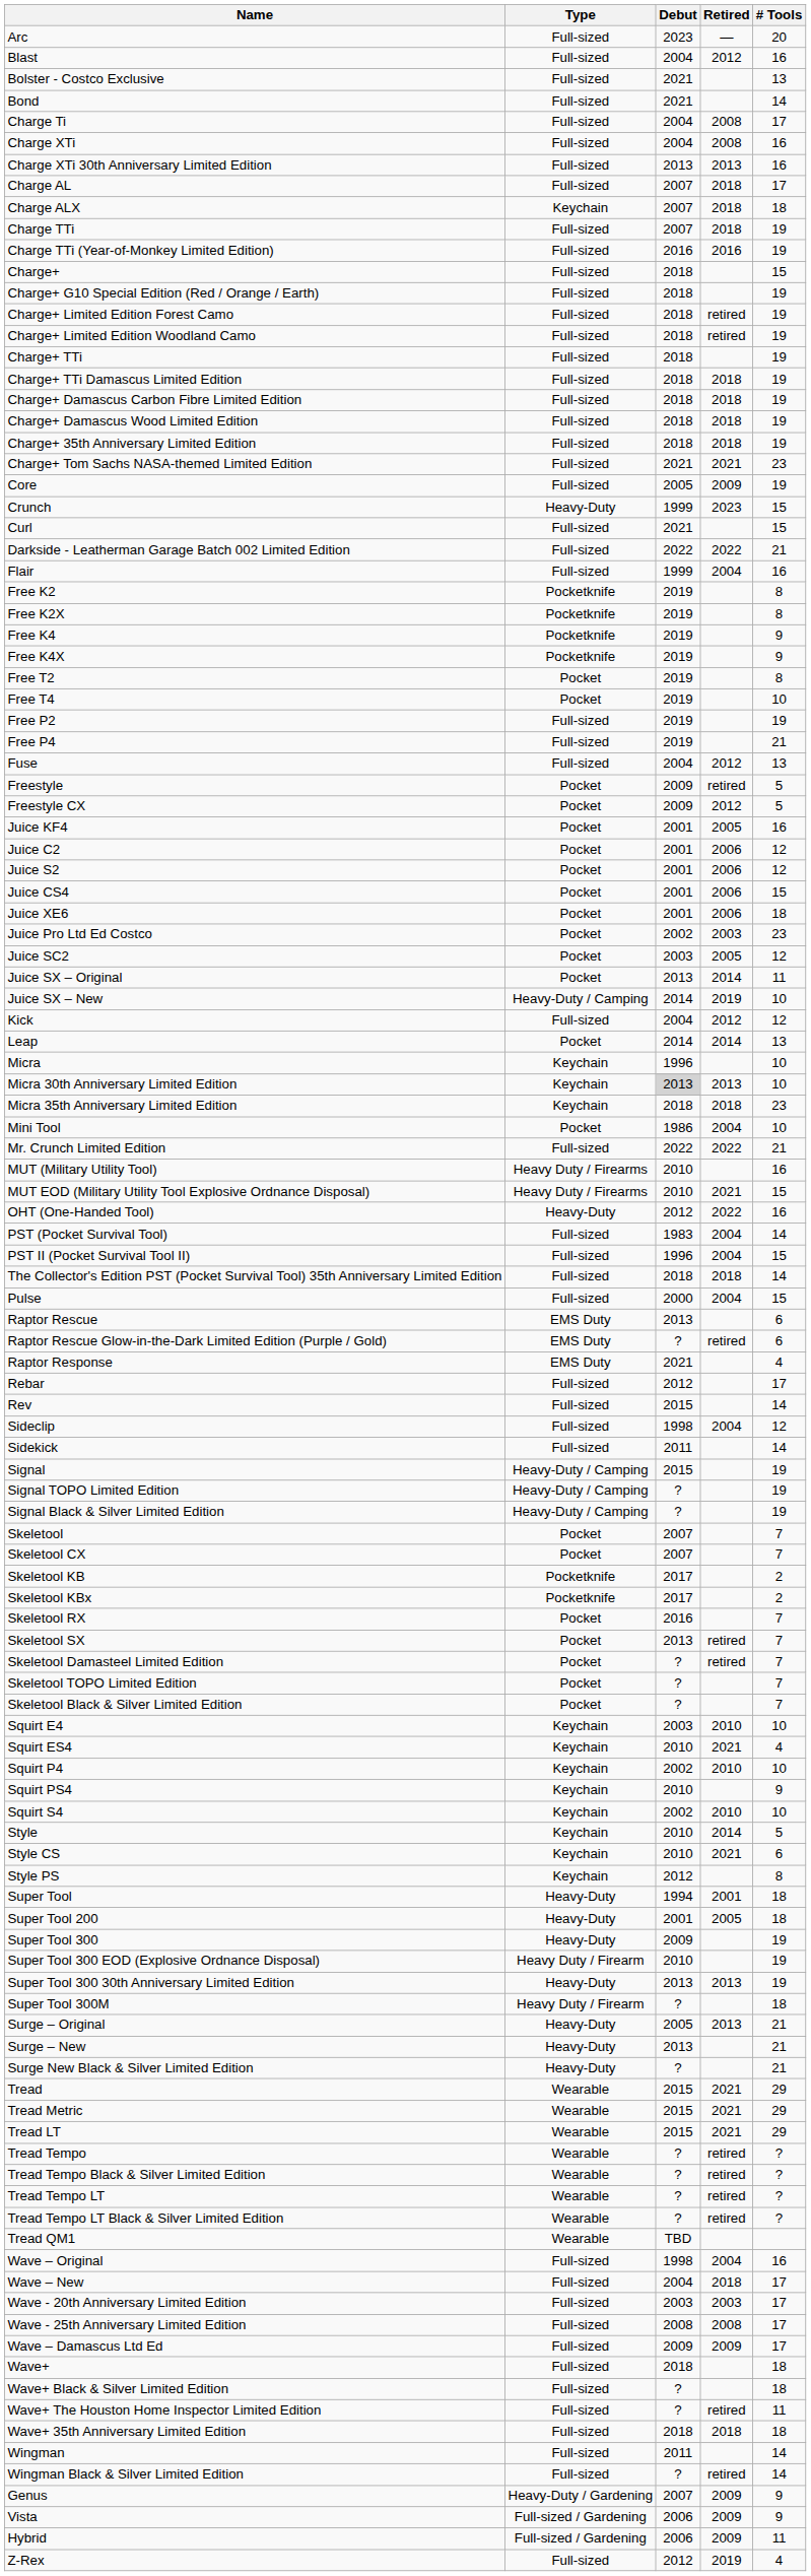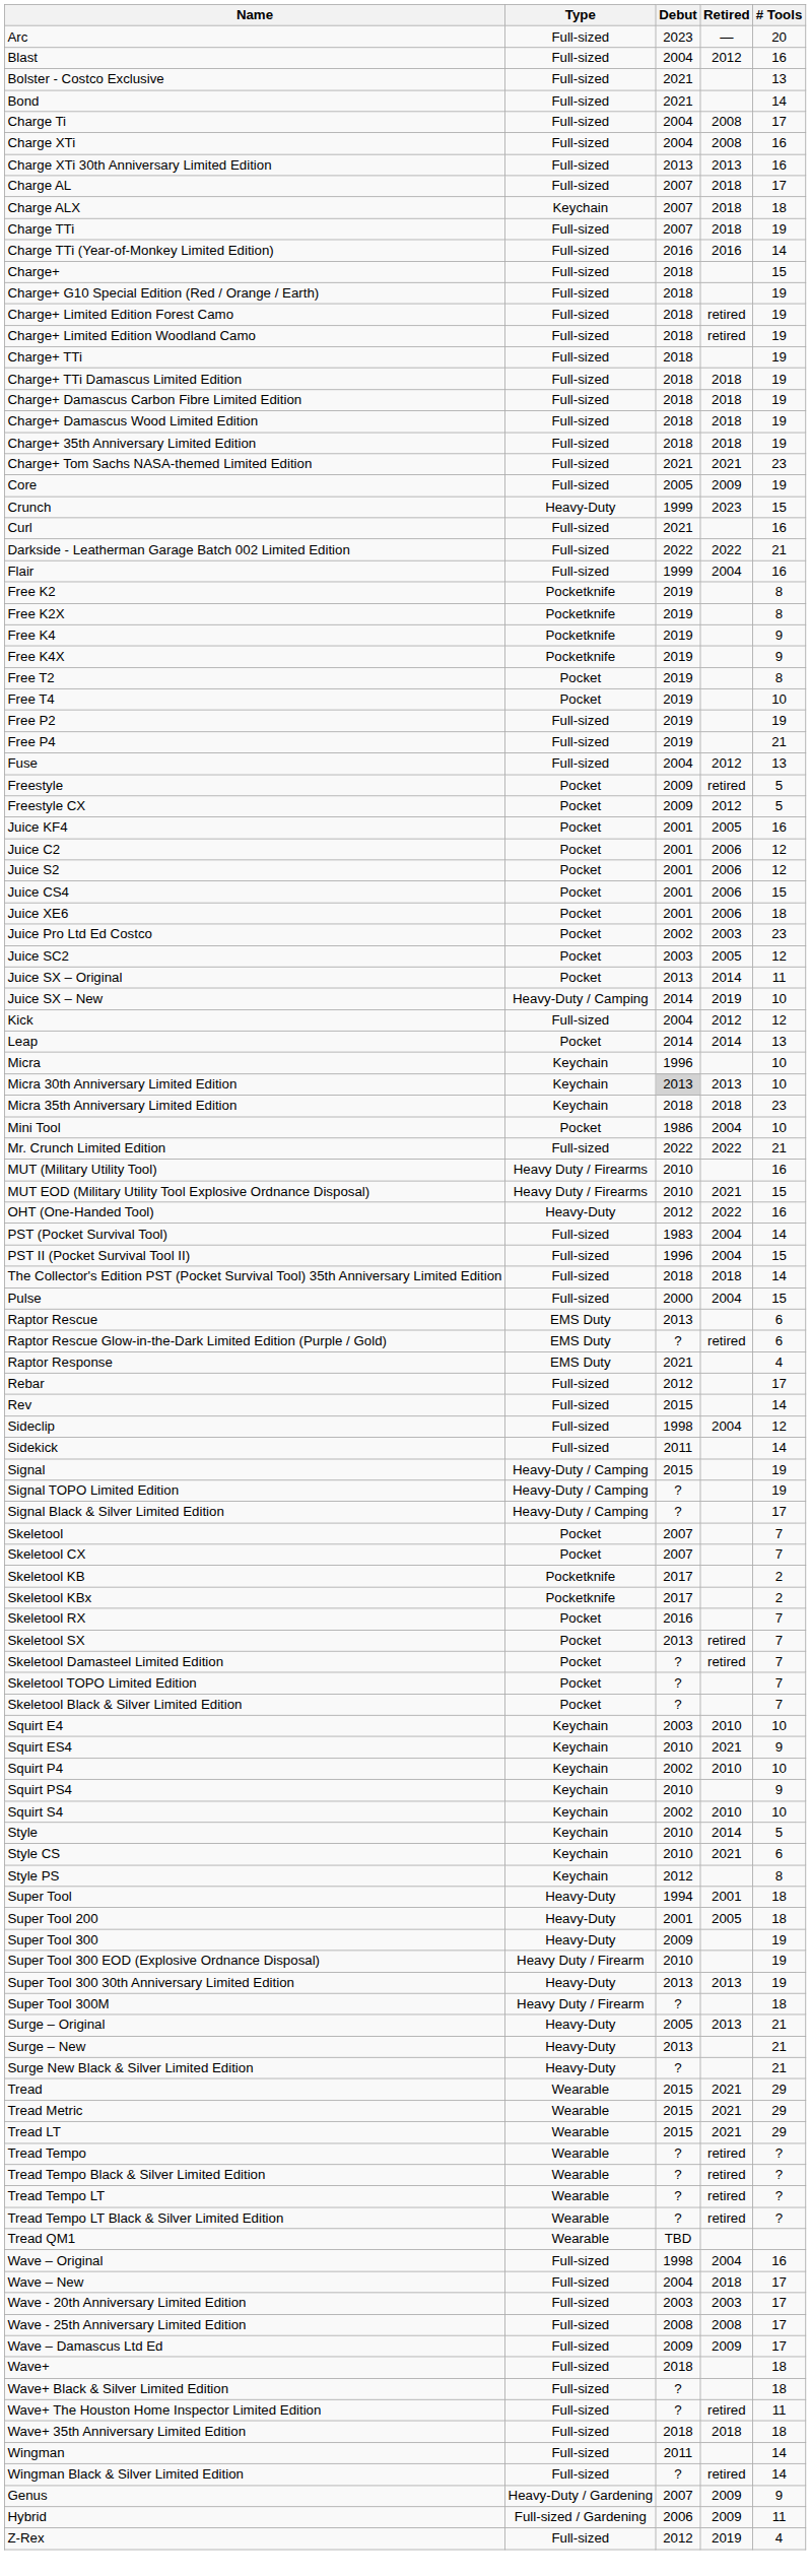Charge TTi (Year-of-Monkey Limited Edition) | # Tools: 19 -> 14
Curl | # Tools: 15 -> 16
Signal Black & Silver Limited Edition | # Tools: 19 -> 17
Squirt ES4 | # Tools: 4 -> 9
- row: Vista | Full-sized / Gardening | 2006 | 2009 | 9
